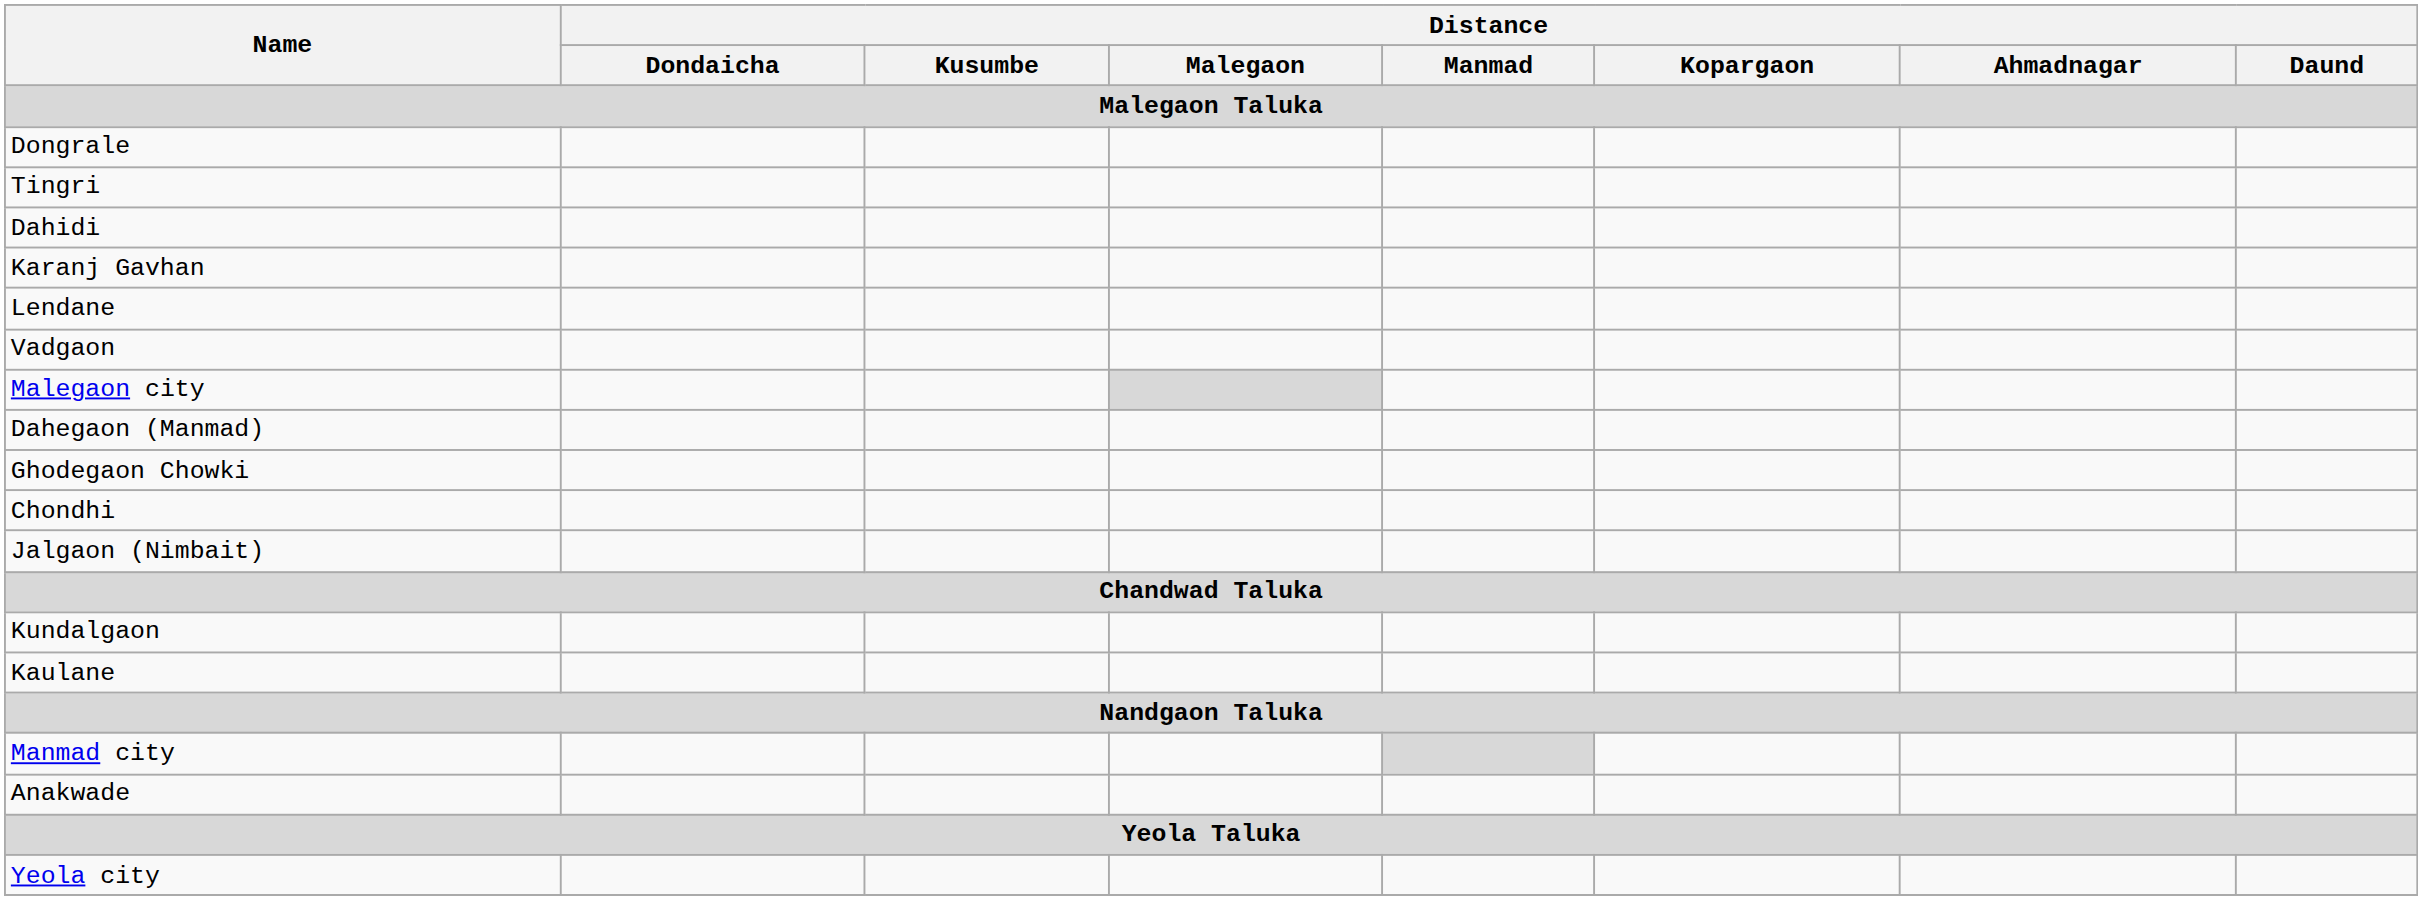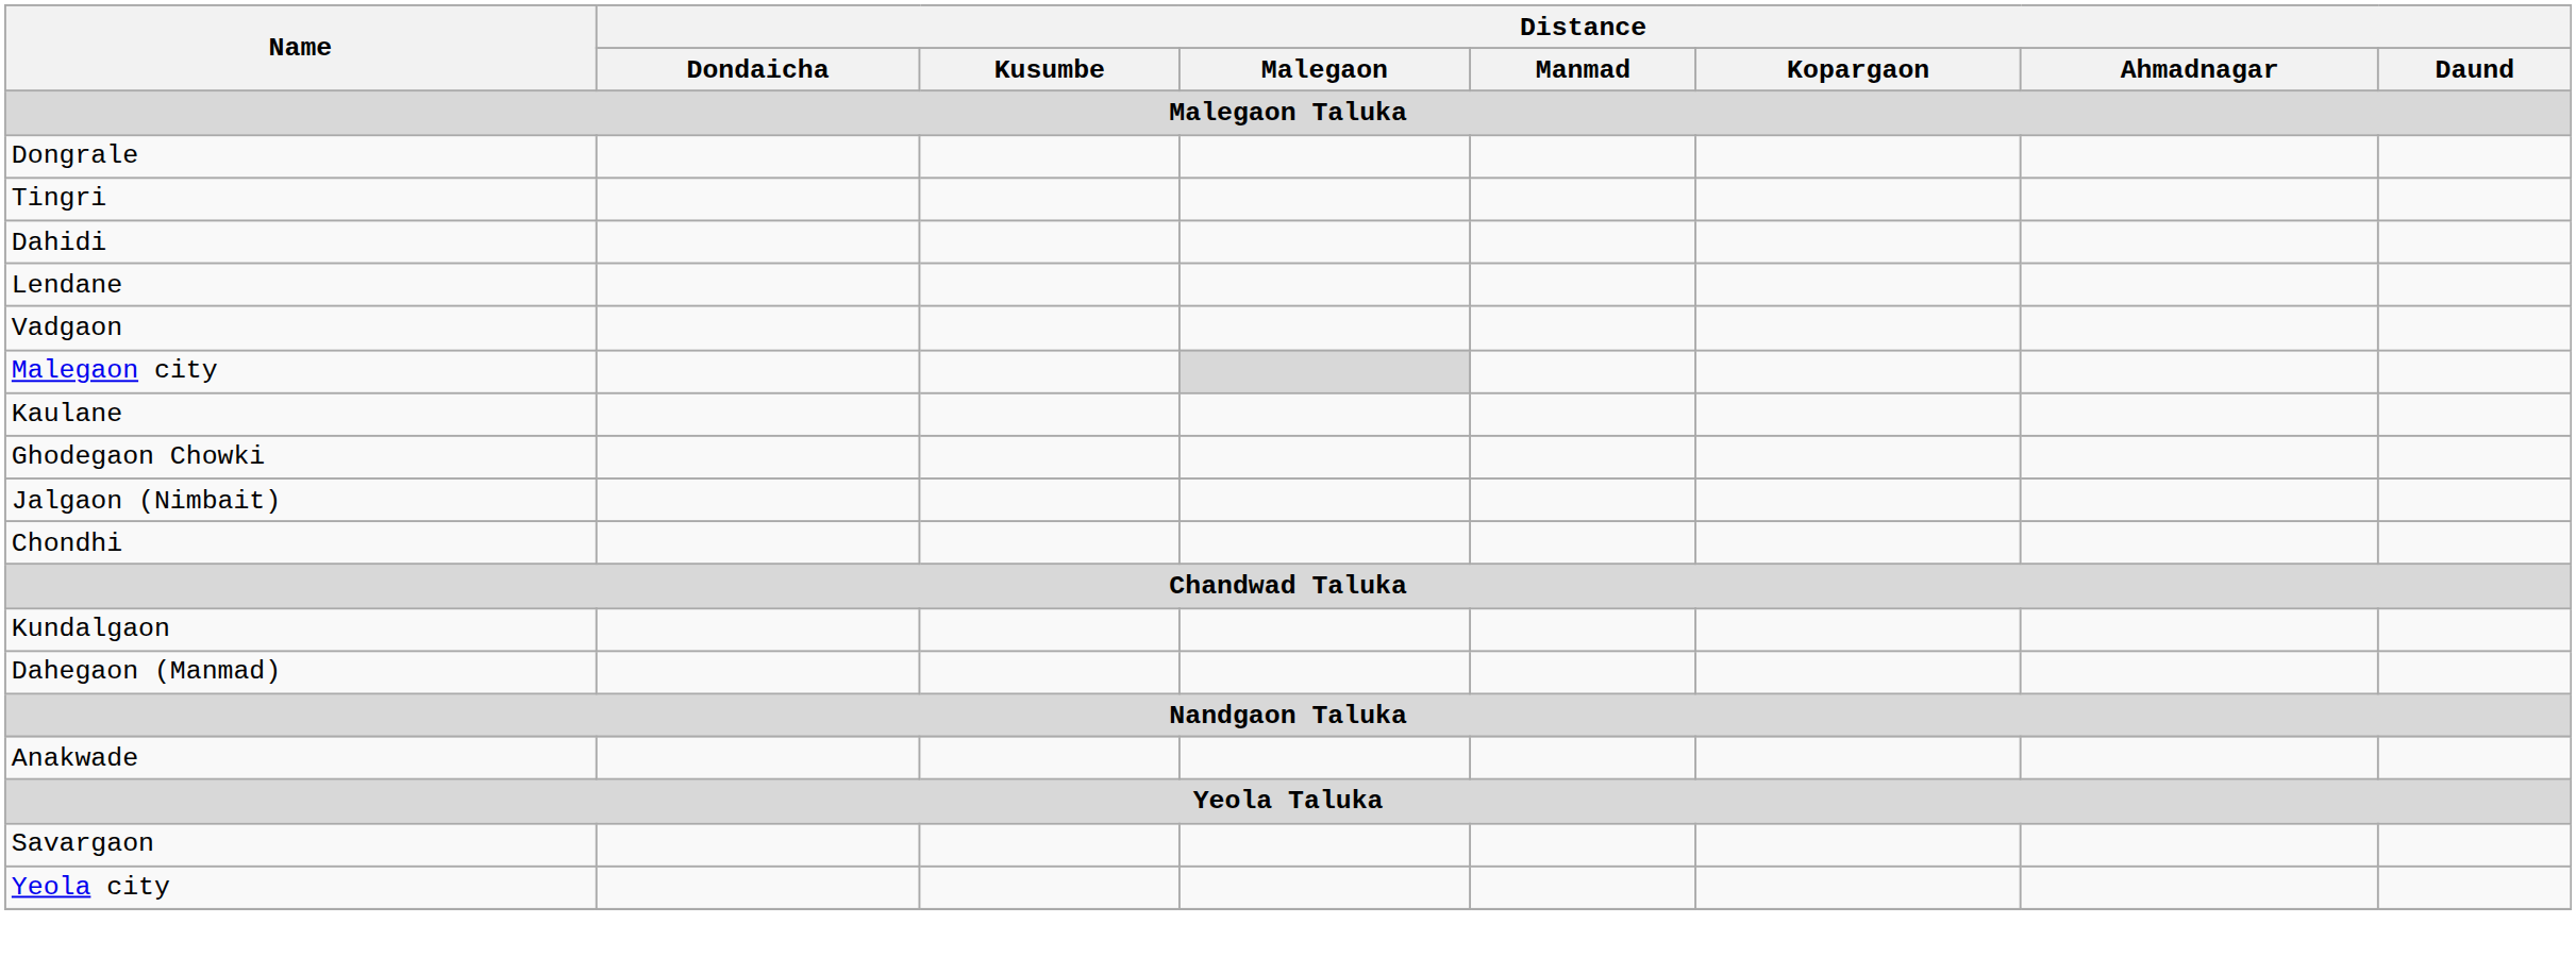- row: Karanj Gavhan
rows swapped: Kaulane <-> Dahegaon (Manmad)
rows swapped: Jalgaon (Nimbait) <-> Chondhi
- row: Manmad city
+ row: Savargaon
